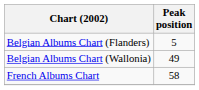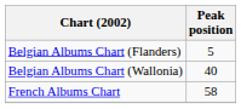Belgian Albums Chart (Wallonia) | Peak position: 49 -> 40
